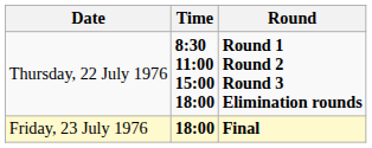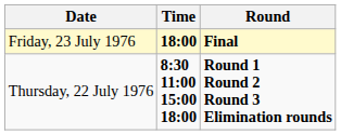rows swapped: Thursday, 22 July 1976 <-> Friday, 23 July 1976
